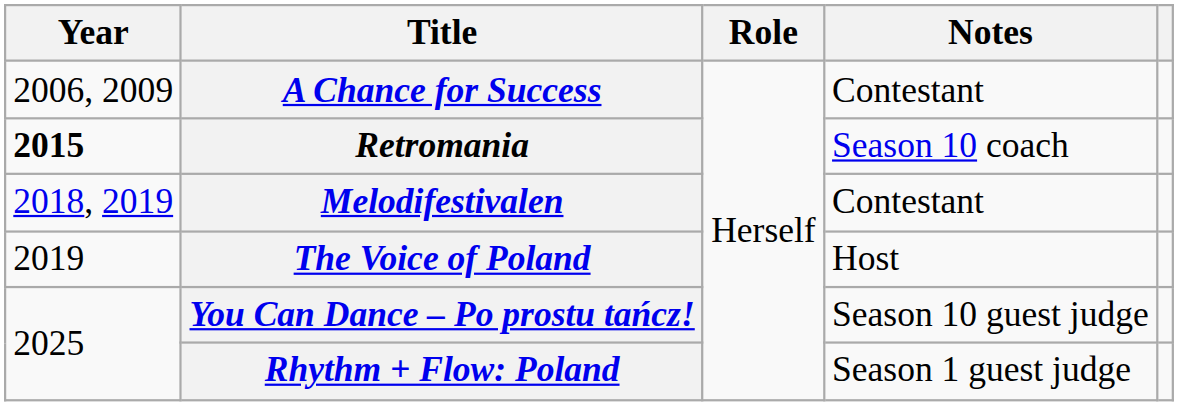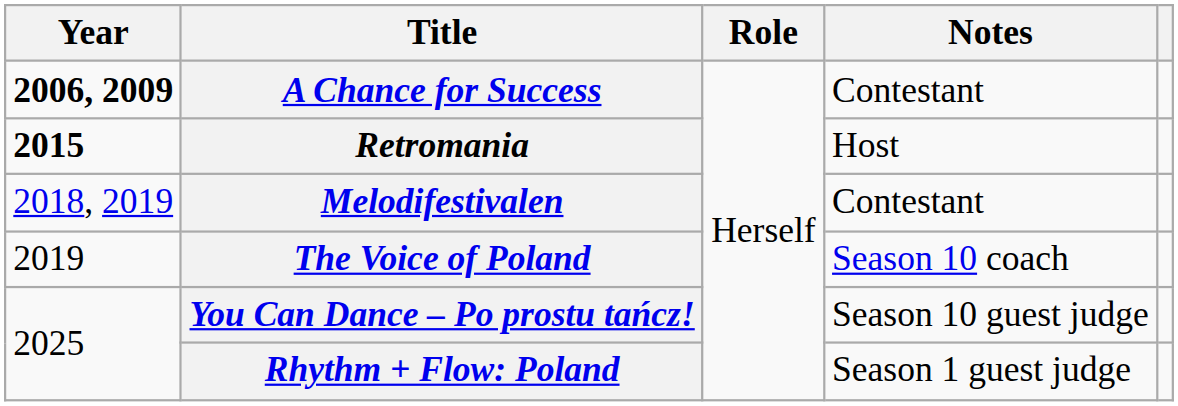A Chance for Success | Year: normal -> bold
Retromania | Notes: Season 10 coach -> Host
The Voice of Poland | Notes: Host -> Season 10 coach
